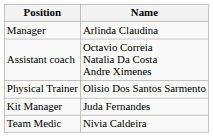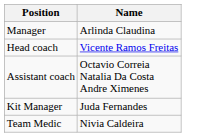+ row: Head coach | Vicente Ramos Freitas
- row: Physical Trainer | Olisio Dos Santos Sarmento
